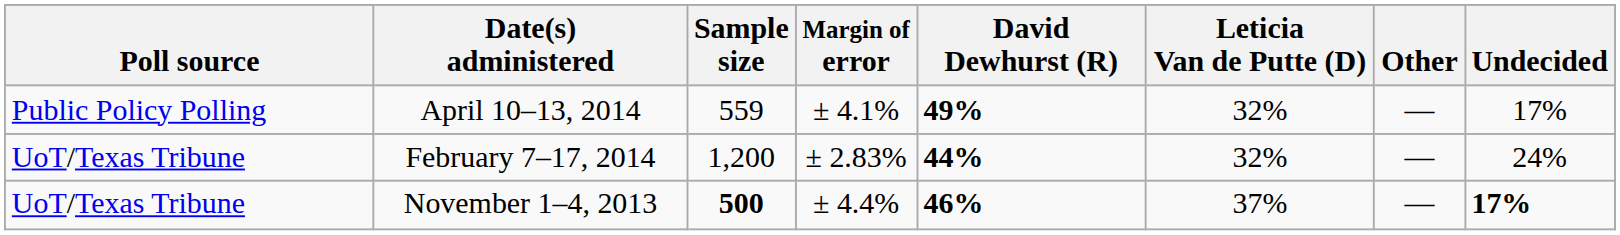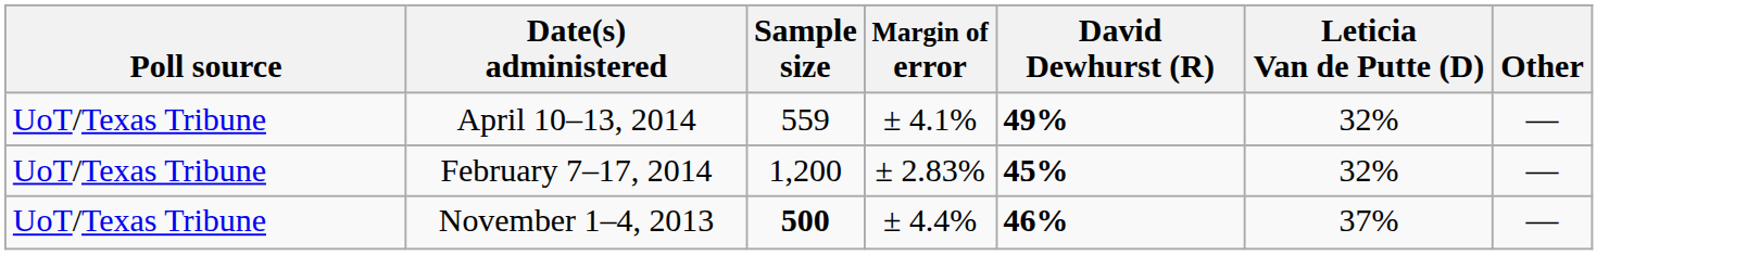- column: Undecided | 17% | 24% | 17%
April 10–13, 2014 | Poll source: Public Policy Polling -> UoT/Texas Tribune
February 7–17, 2014 | David Dewhurst (R): 44% -> 45%
